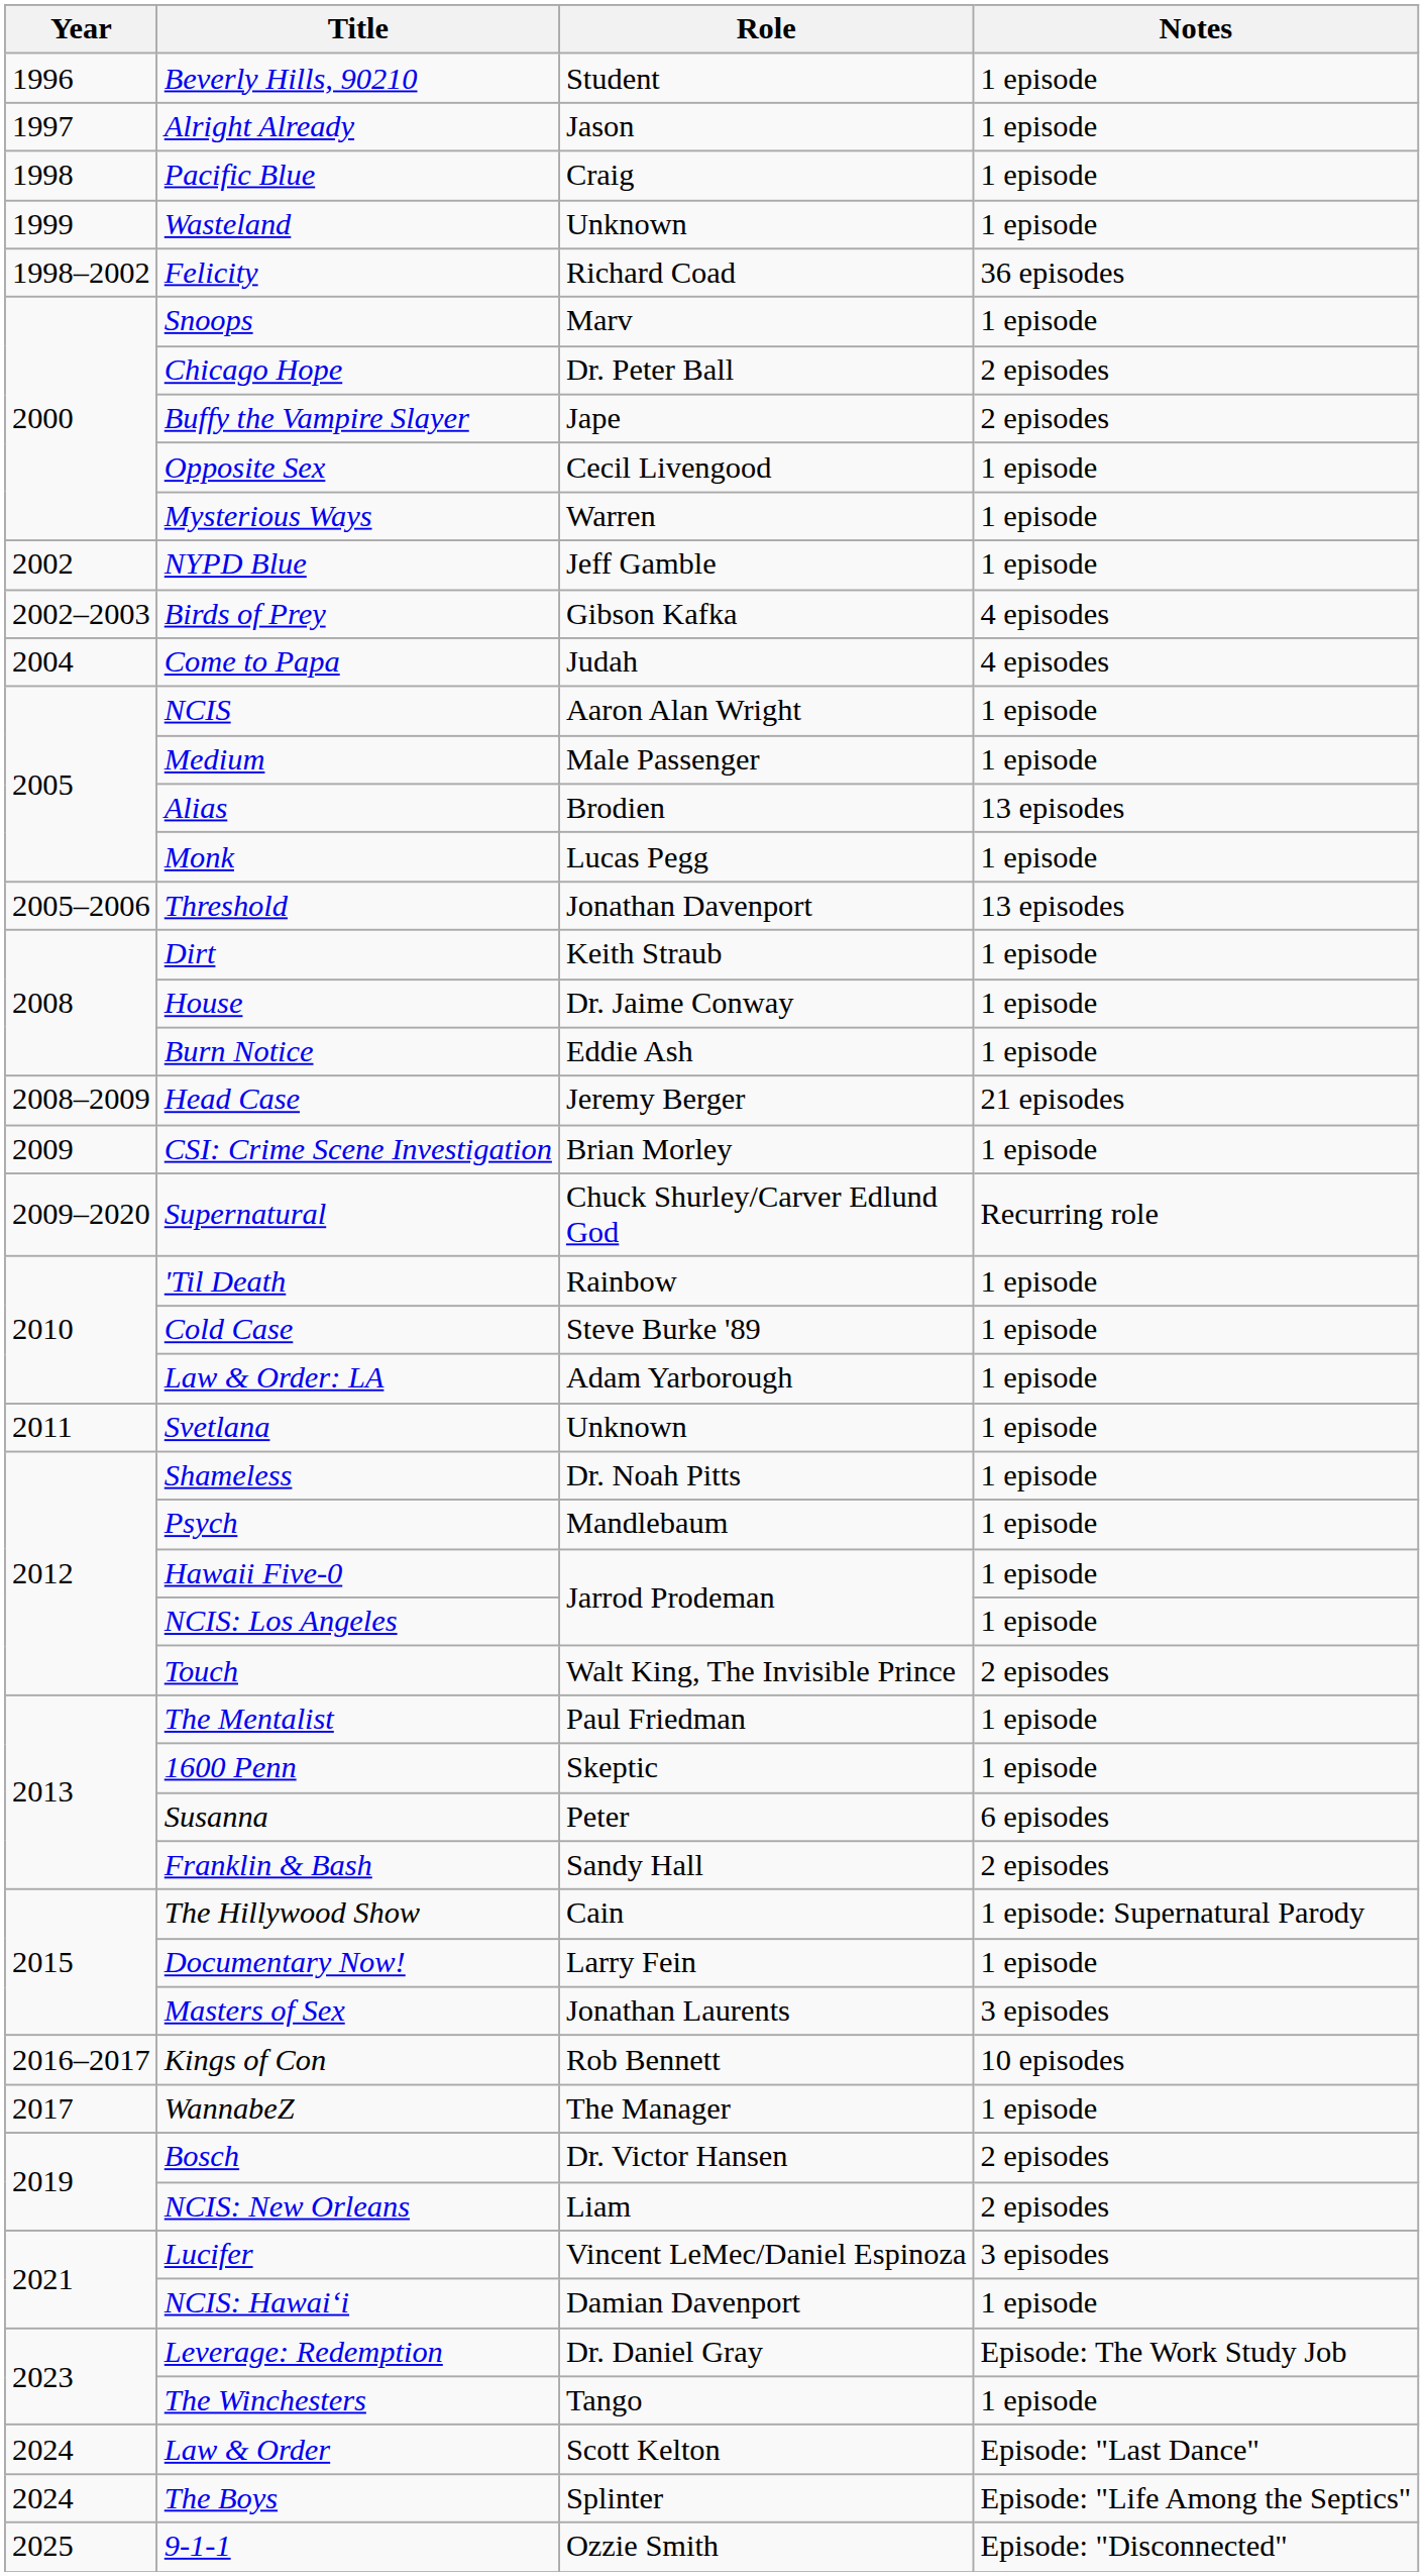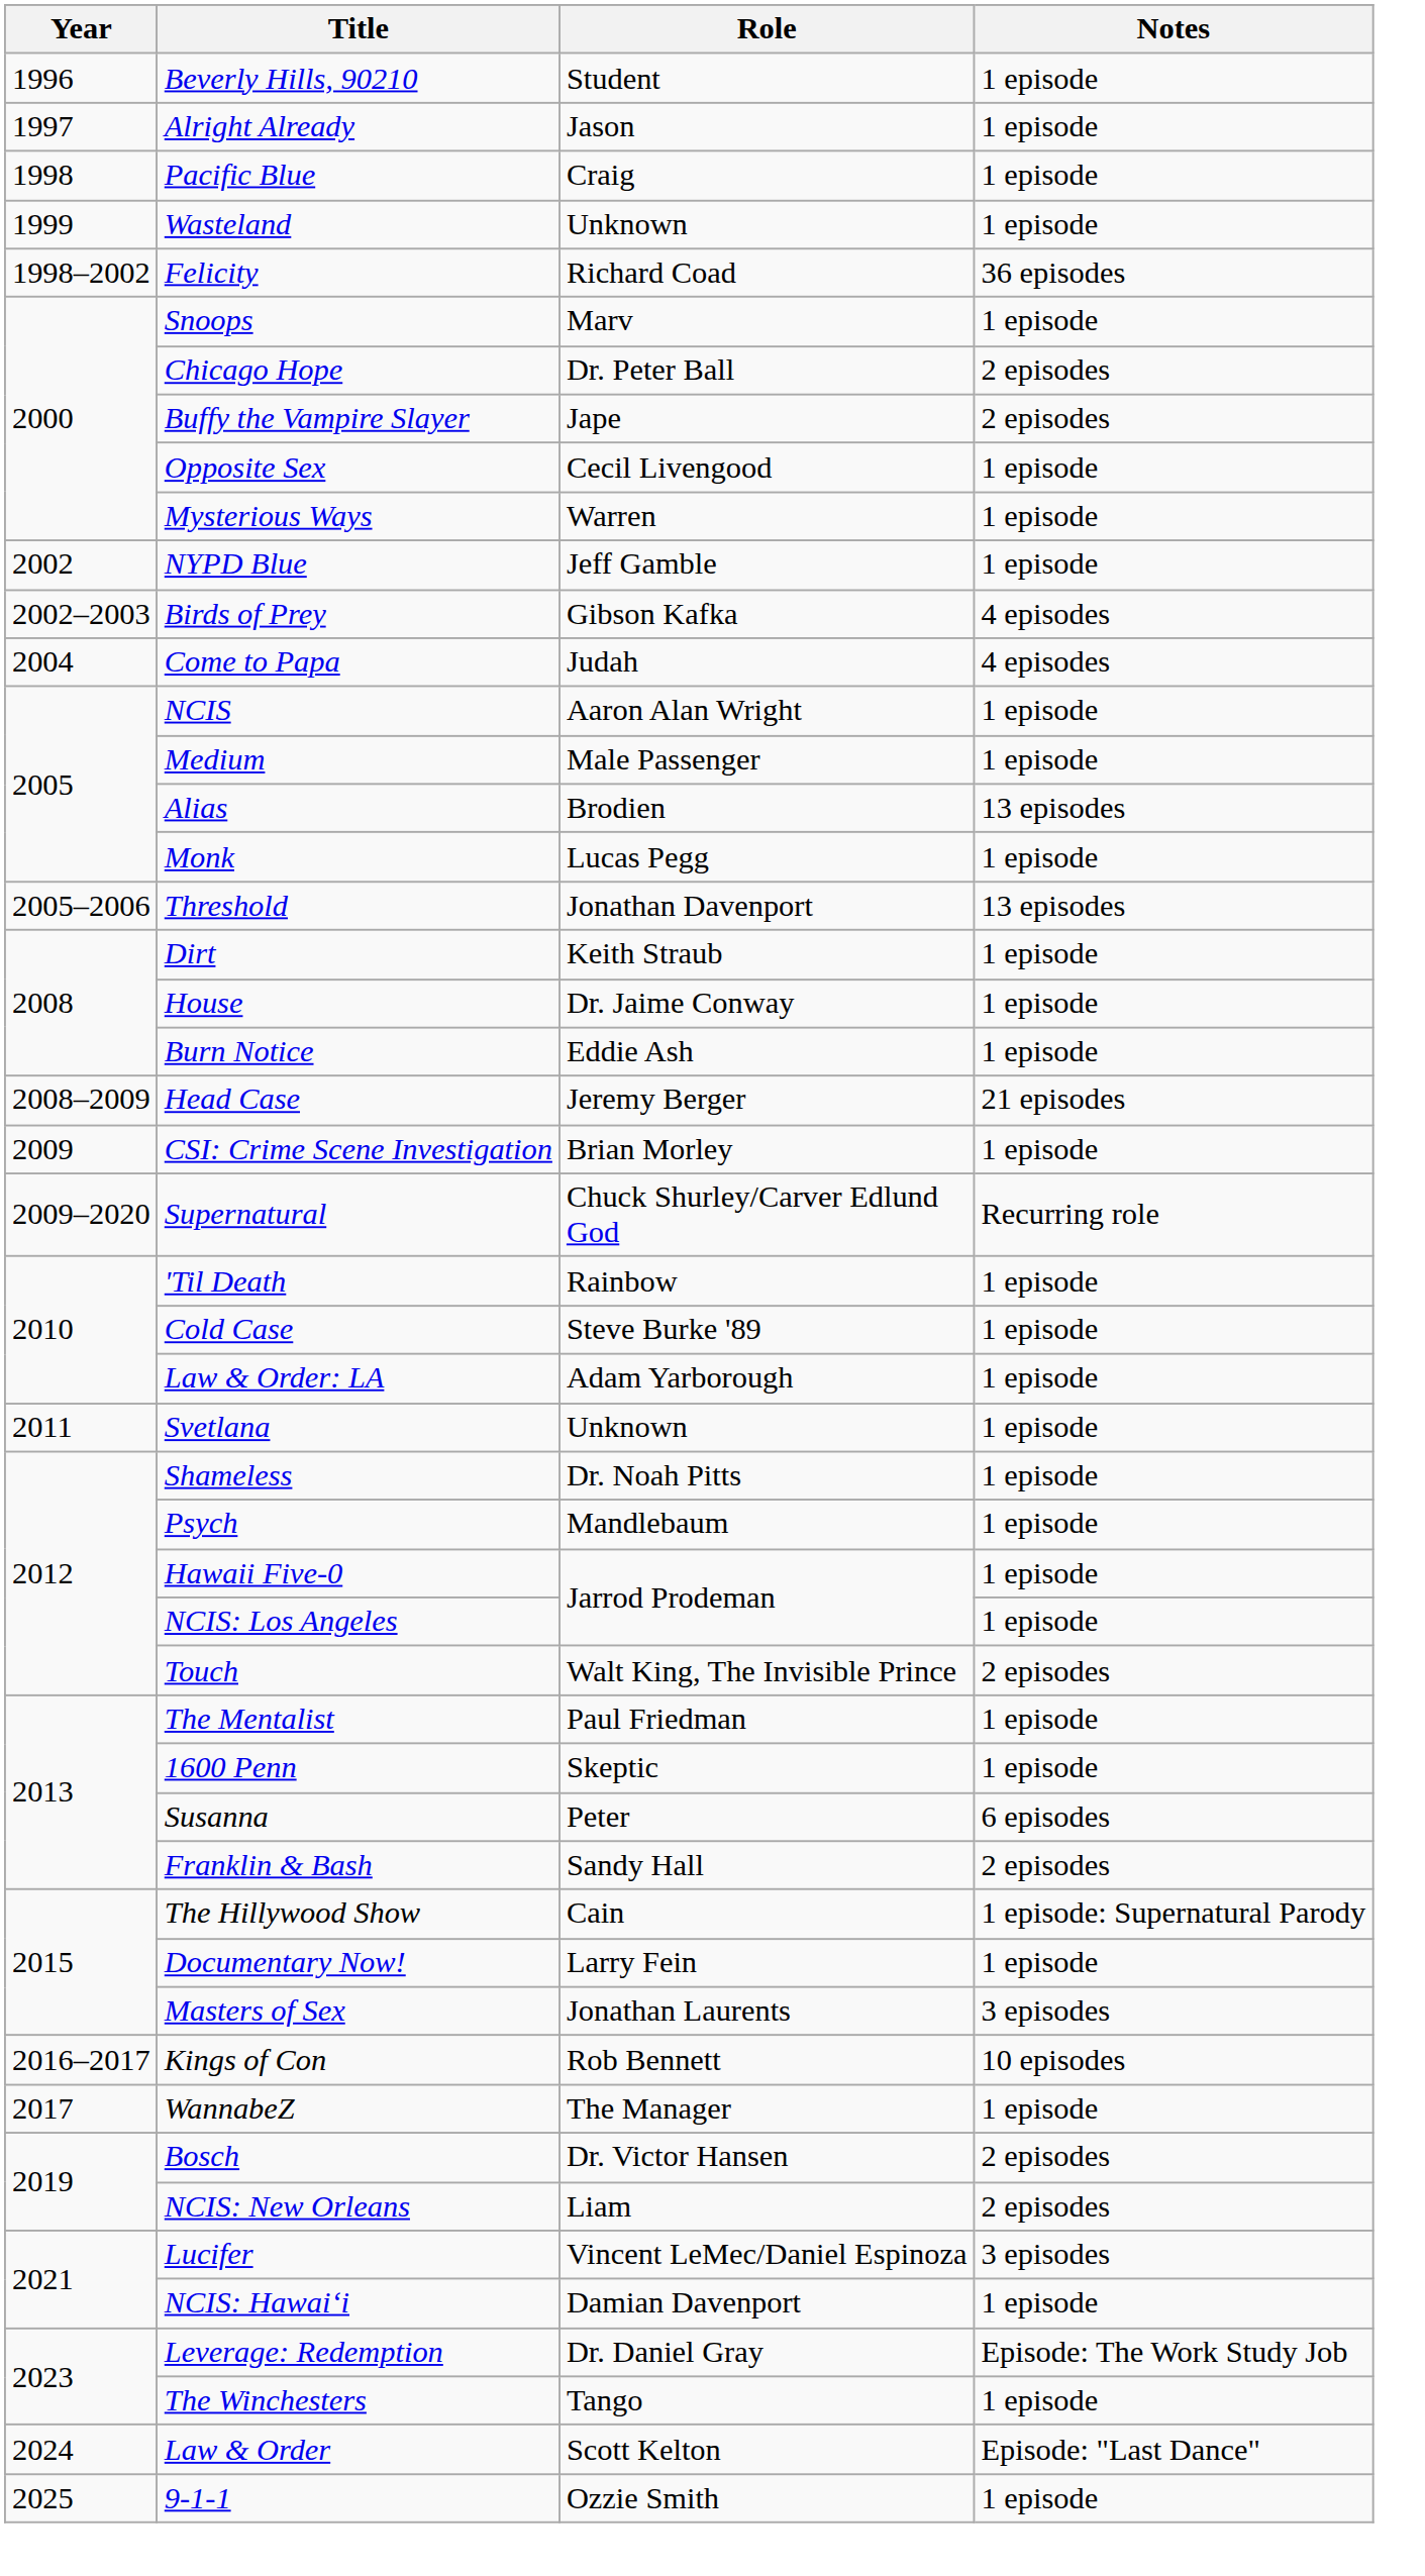- row: 2024 | The Boys | Splinter | Episode: "Life Among the Septics"
9-1-1 | Notes: Episode: "Disconnected" -> 1 episode
